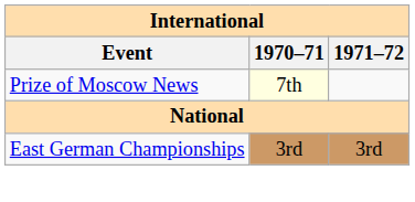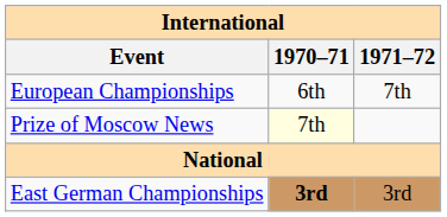+ row: European Championships | 6th | 7th
East German Championships | 1970–71: normal -> bold
